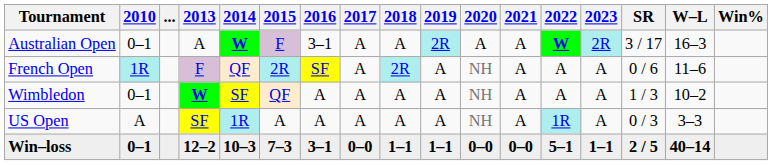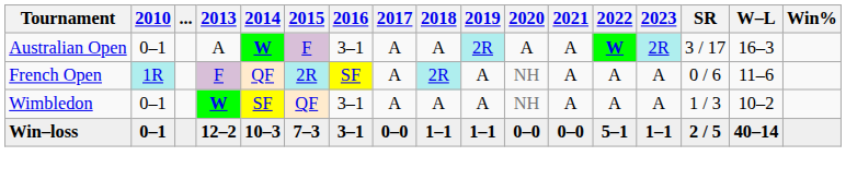Wimbledon | 2016: A -> 3–1
- row: US Open | A | SF | 1R | A | A | A | A | A | NH | A | 1R | A | 0 / 3 | 3–3
